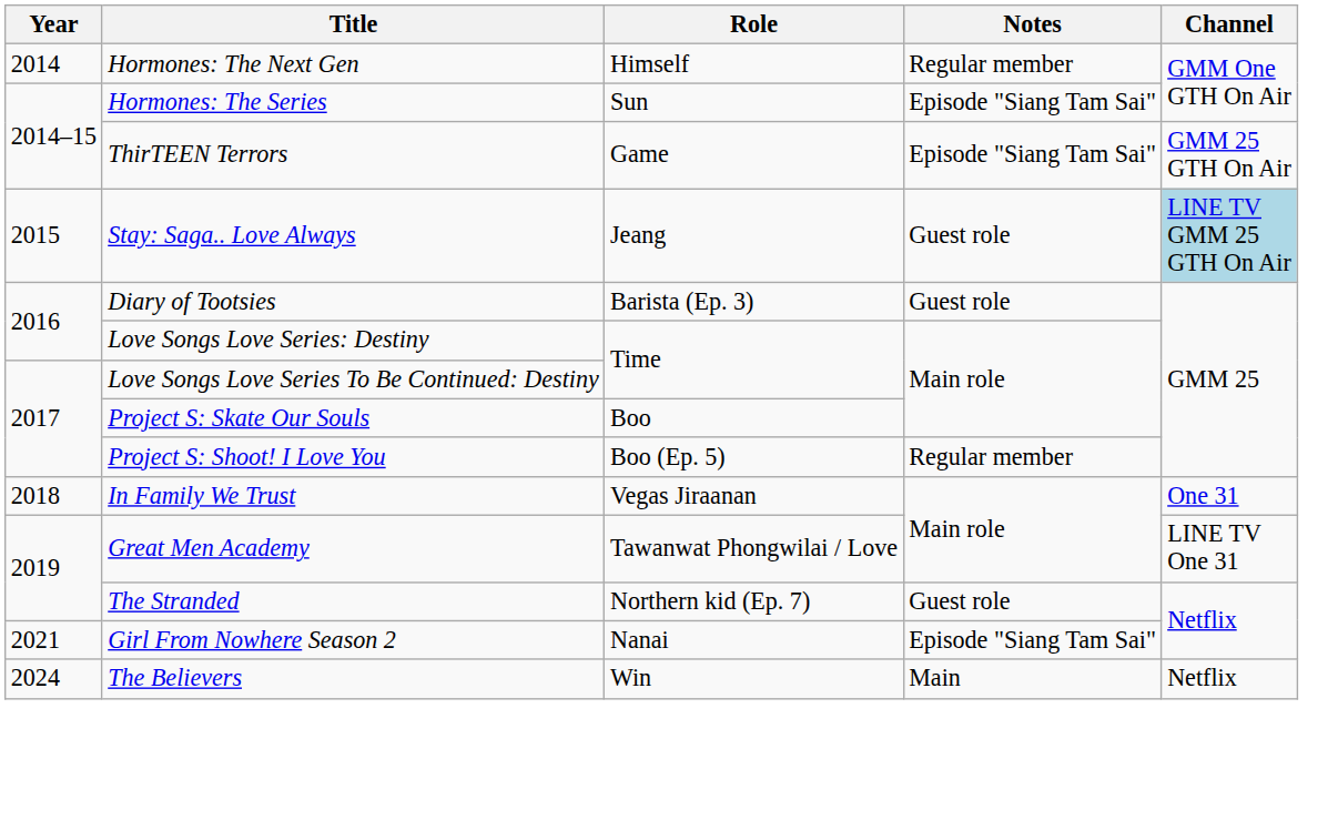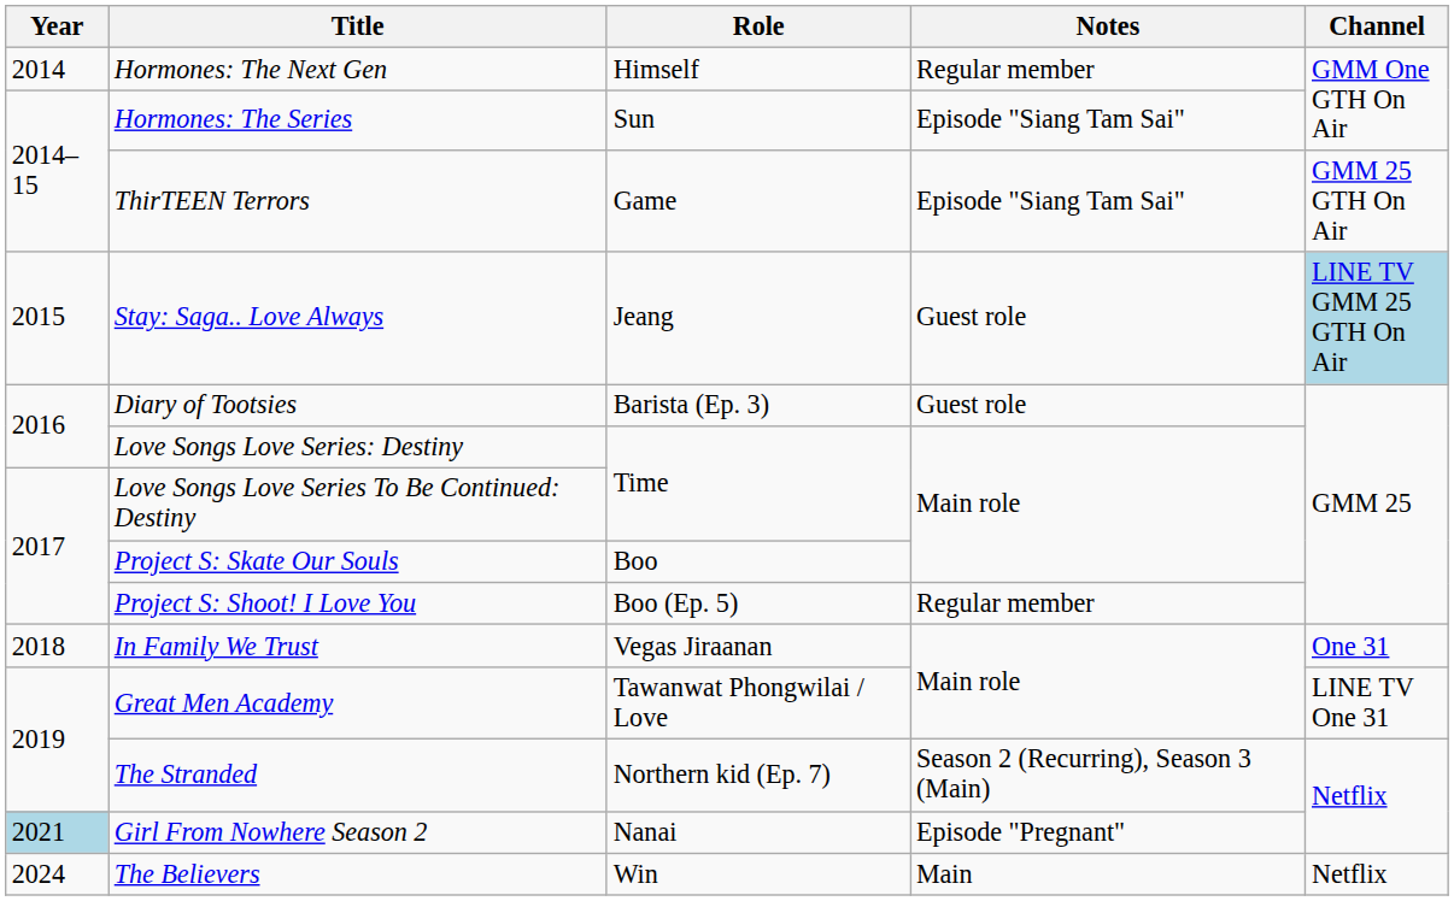The Stranded | Notes: Guest role -> Season 2 (Recurring), Season 3 (Main)
Girl From Nowhere Season 2 | Year: no background -> lightblue background
Girl From Nowhere Season 2 | Notes: Episode "Siang Tam Sai" -> Episode "Pregnant"
